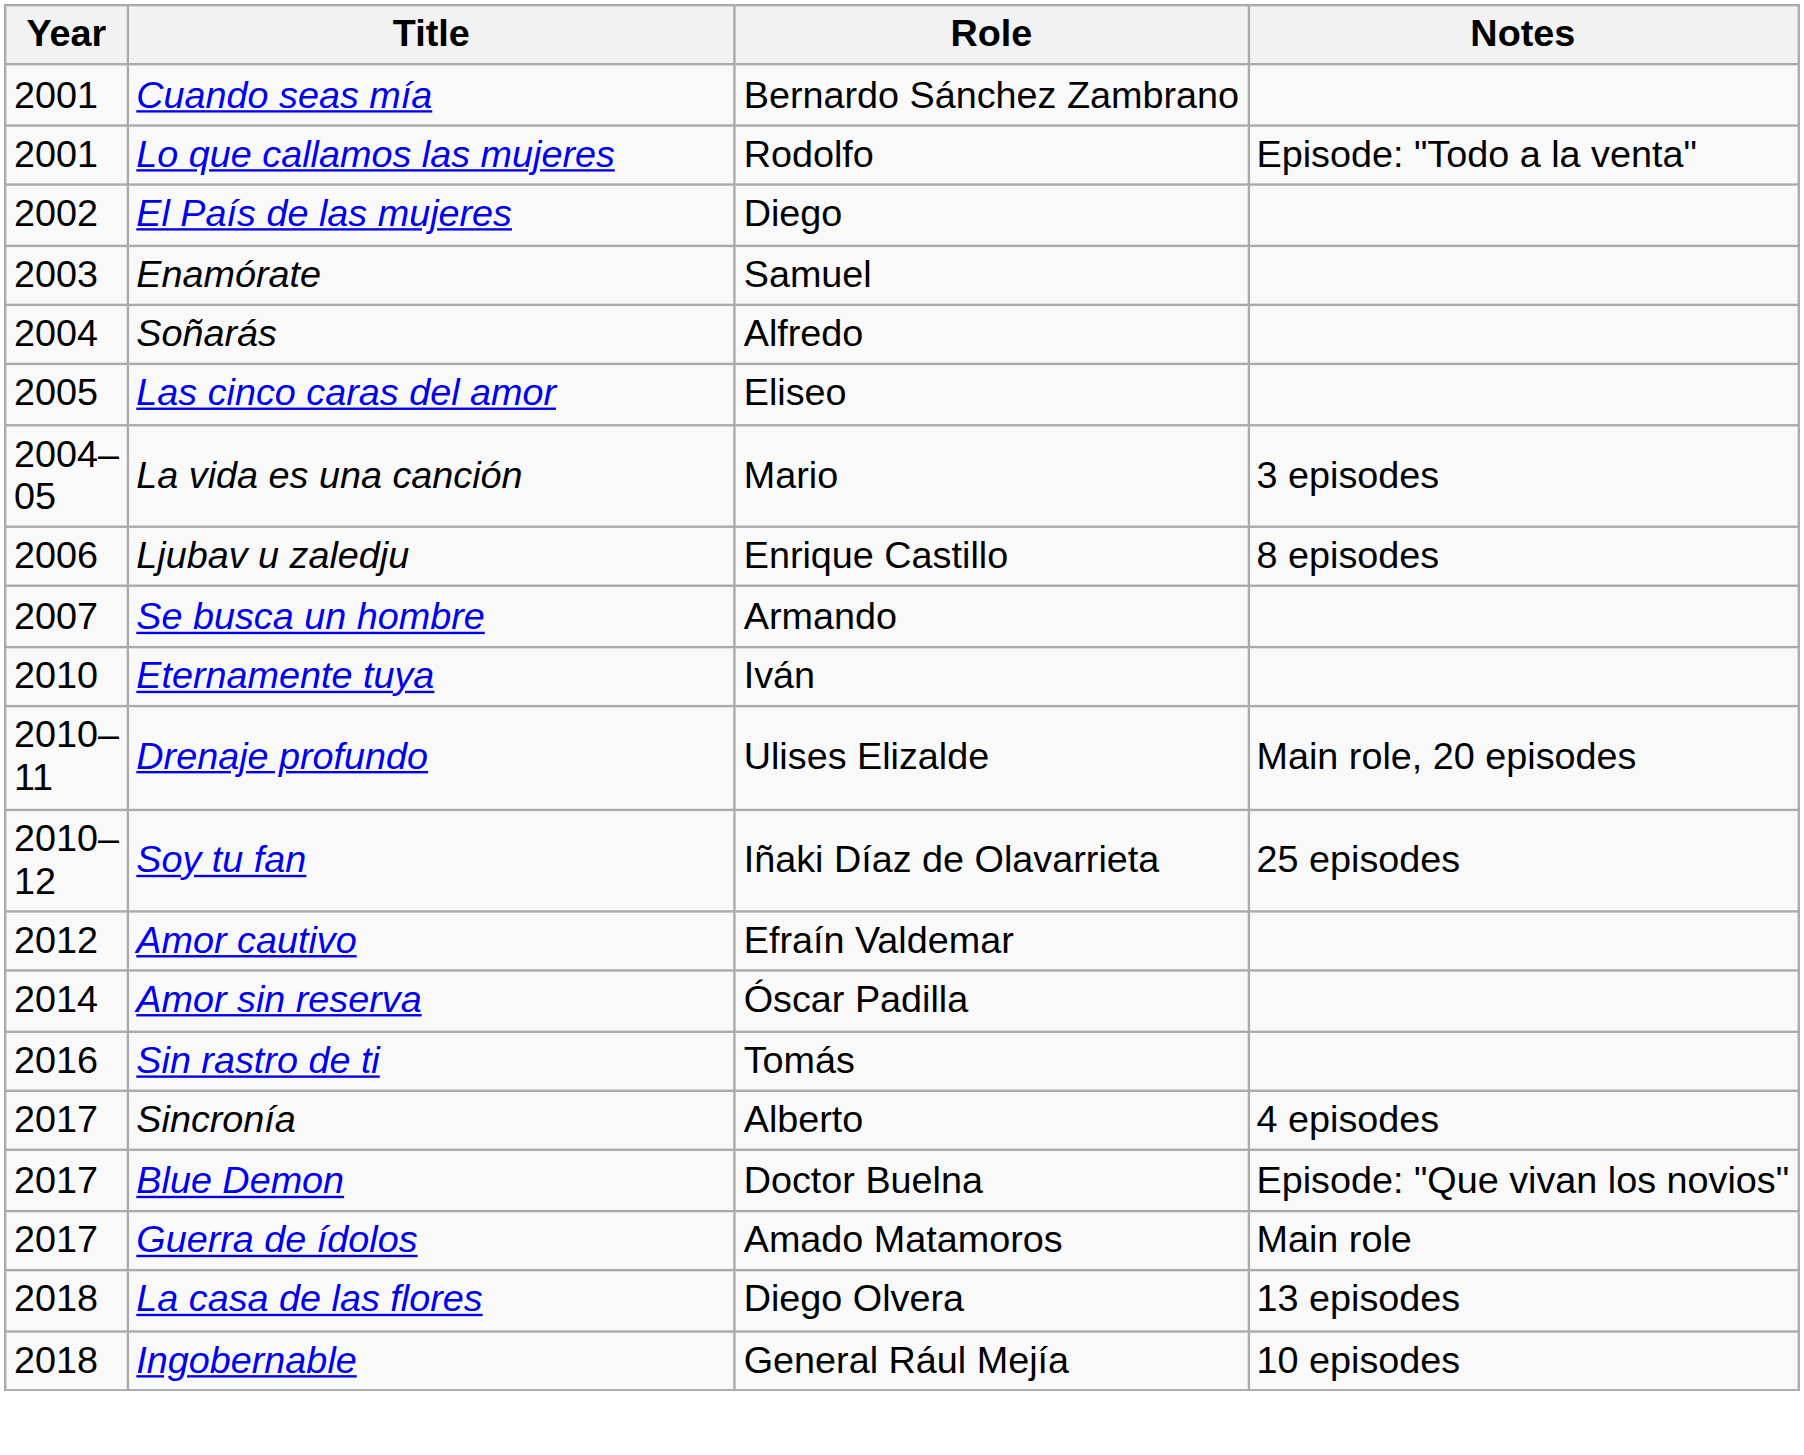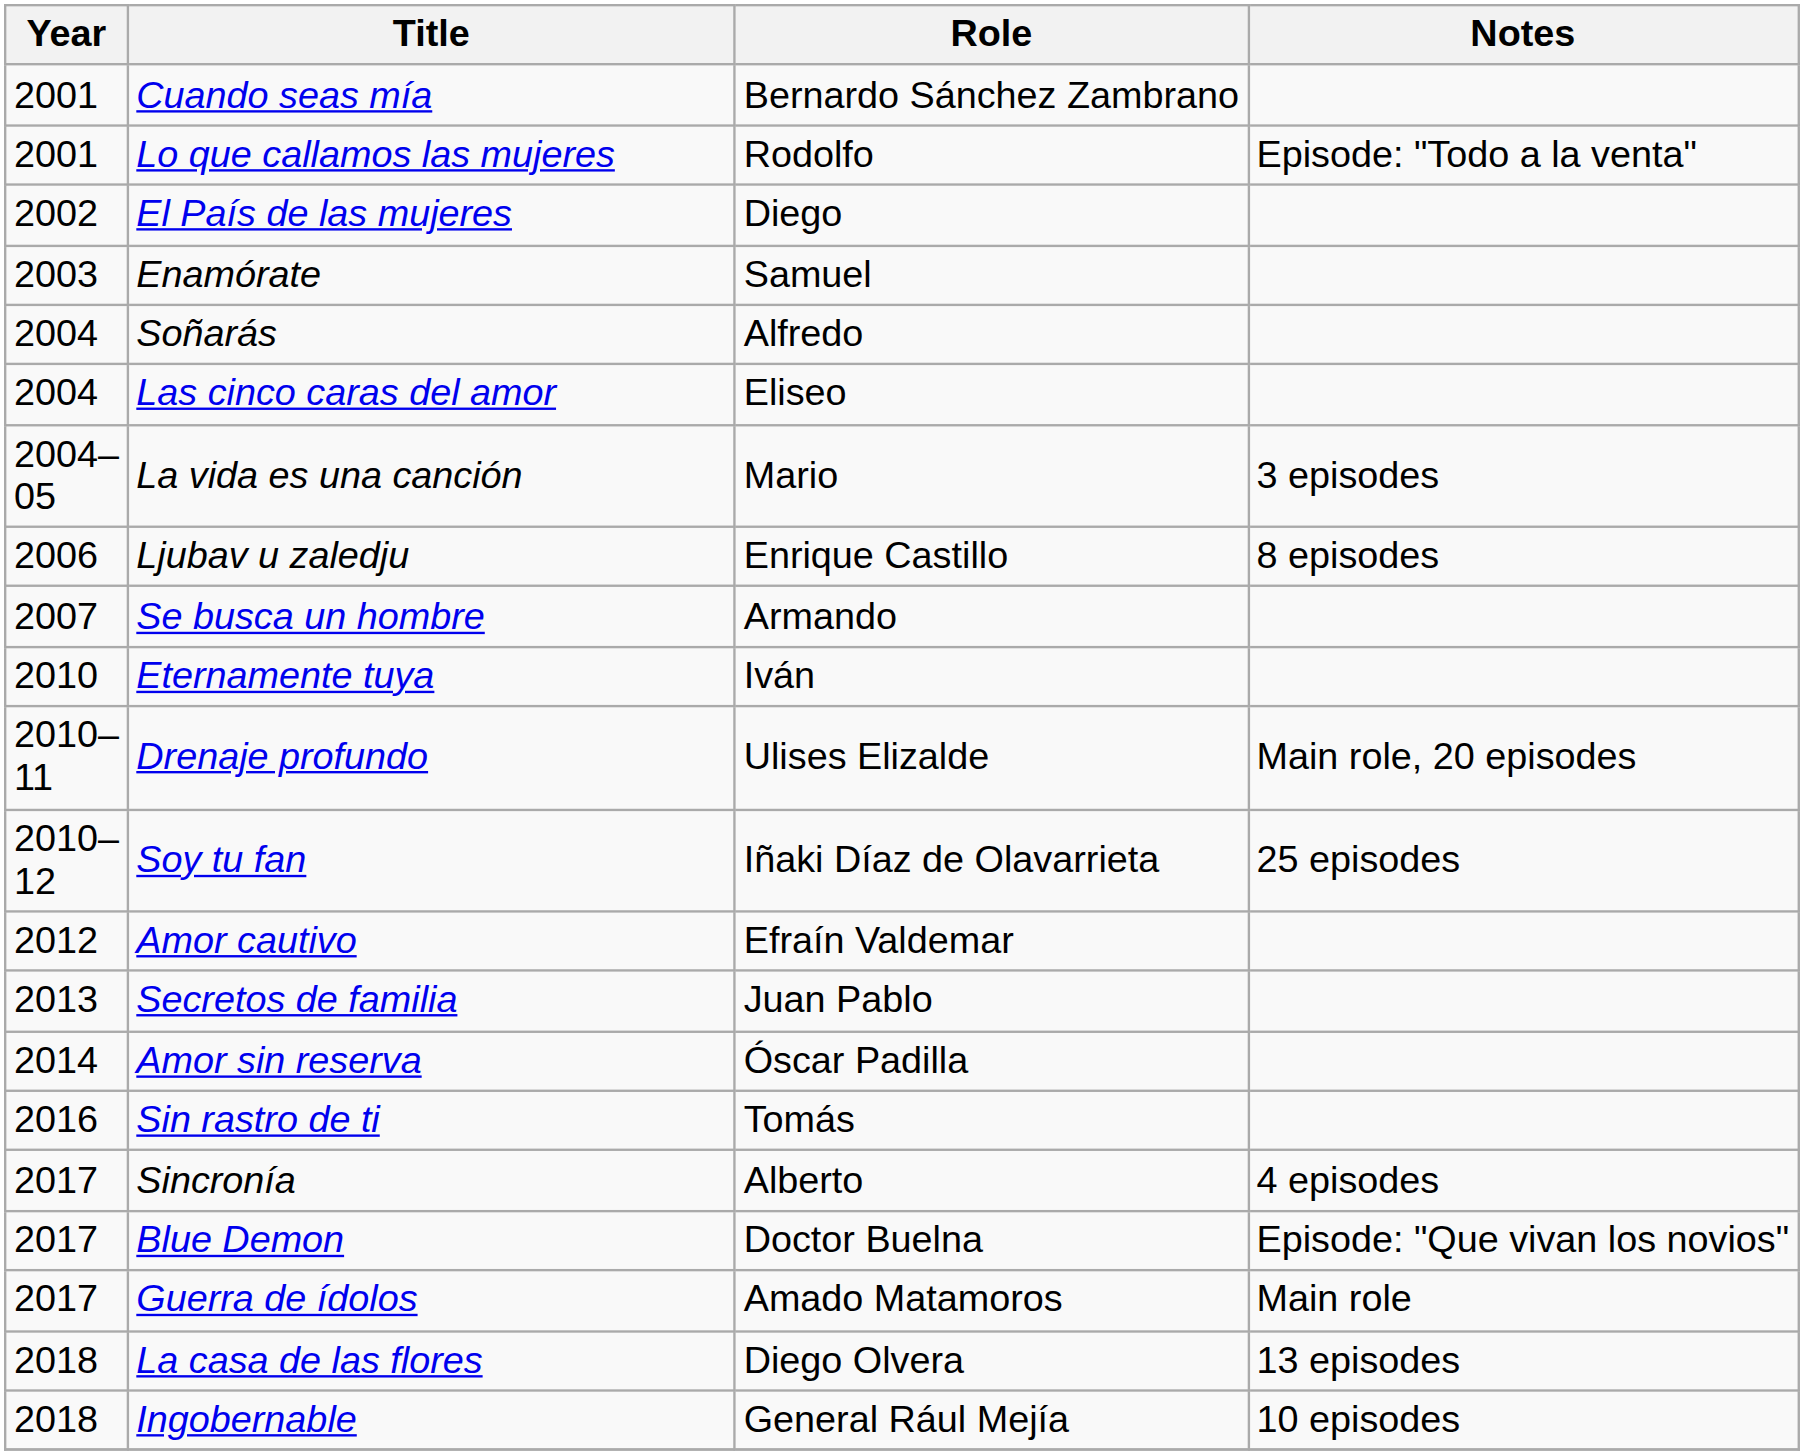Las cinco caras del amor | Year: 2005 -> 2004
+ row: 2013 | Secretos de familia | Juan Pablo
